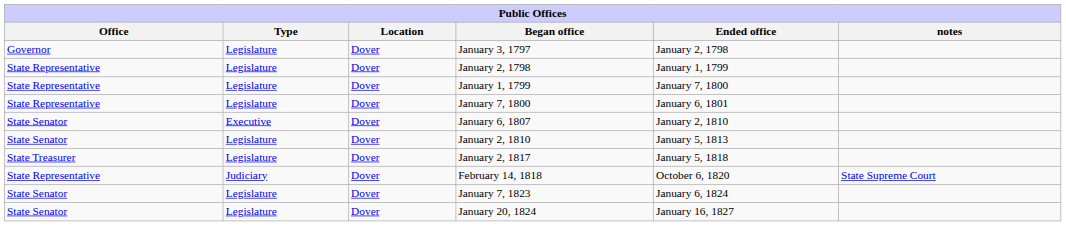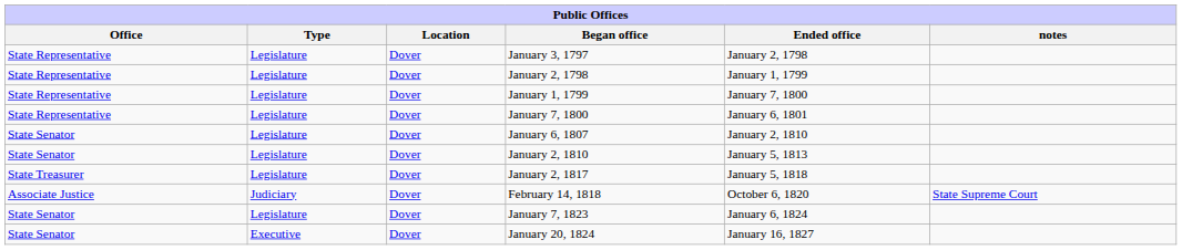January 3, 1797 | Office: Governor -> State Representative
January 6, 1807 | Type: Executive -> Legislature
February 14, 1818 | Office: State Representative -> Associate Justice
January 20, 1824 | Type: Legislature -> Executive
